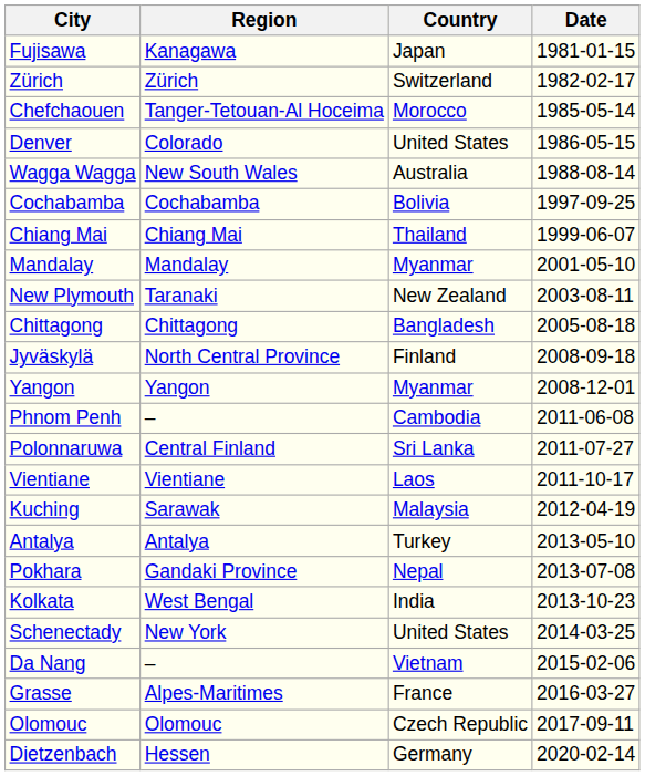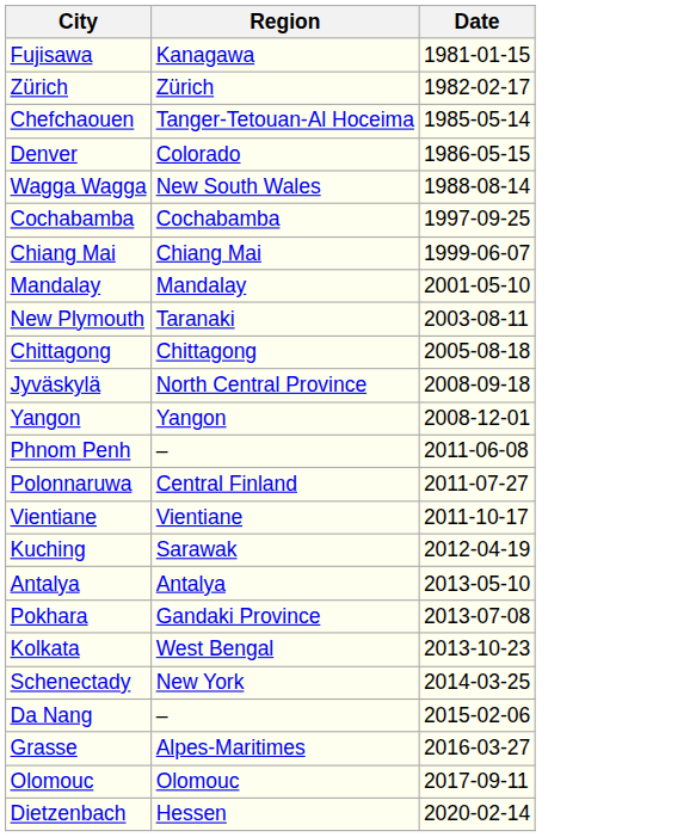- column: Country | Japan | Switzerland | Morocco | United States | Australia | Bolivia | Thailand | Myanmar | New Zealand | Bangladesh | Finland | Myanmar | Cambodia | Sri Lanka | Laos | Malaysia | Turkey | Nepal | India | United States | Vietnam | France | Czech Republic | Germany
